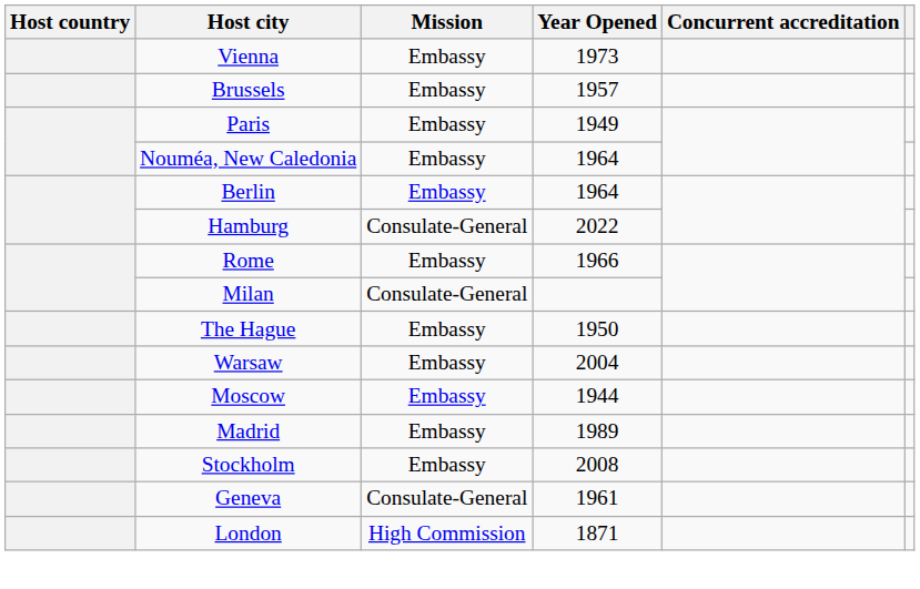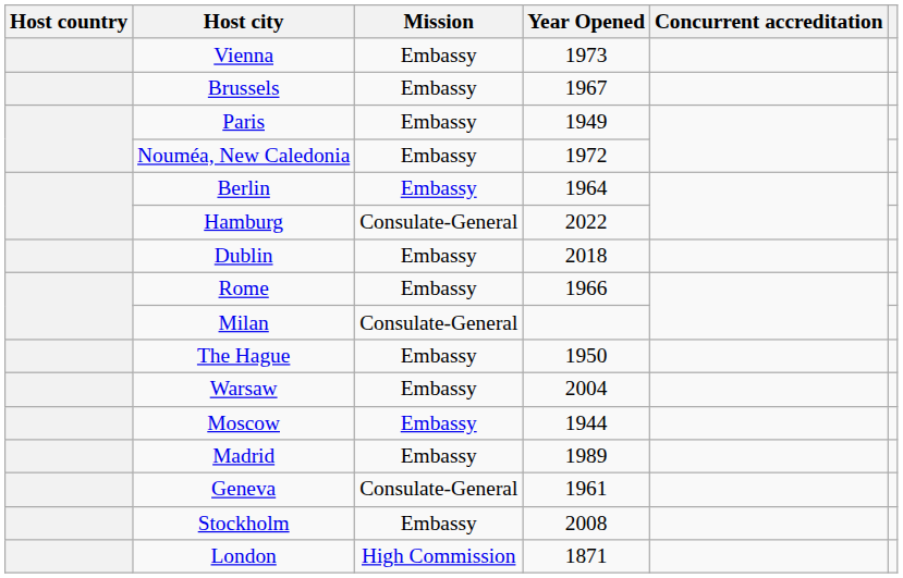Brussels | Year Opened: 1957 -> 1967
Nouméa, New Caledonia | Year Opened: 1964 -> 1972
+ row: Dublin | Embassy | 2018
rows swapped: Stockholm <-> Geneva
